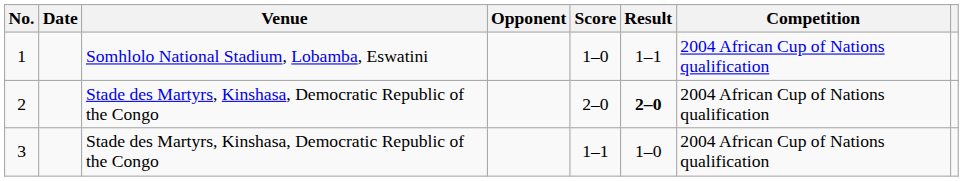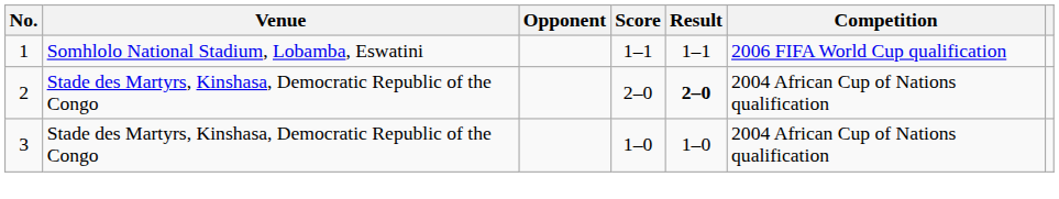- column: Date
1 | Score: 1–0 -> 1–1
1 | Competition: 2004 African Cup of Nations qualification -> 2006 FIFA World Cup qualification
3 | Score: 1–1 -> 1–0
